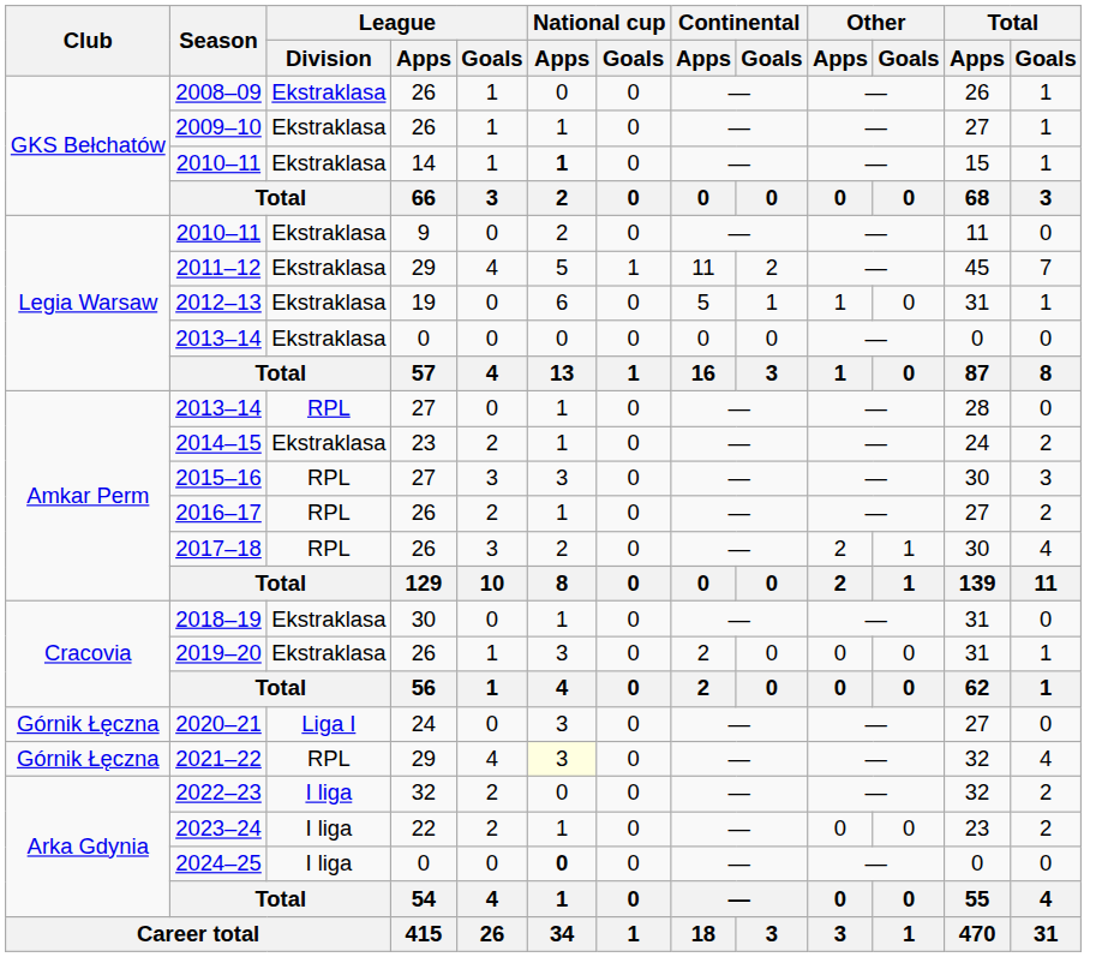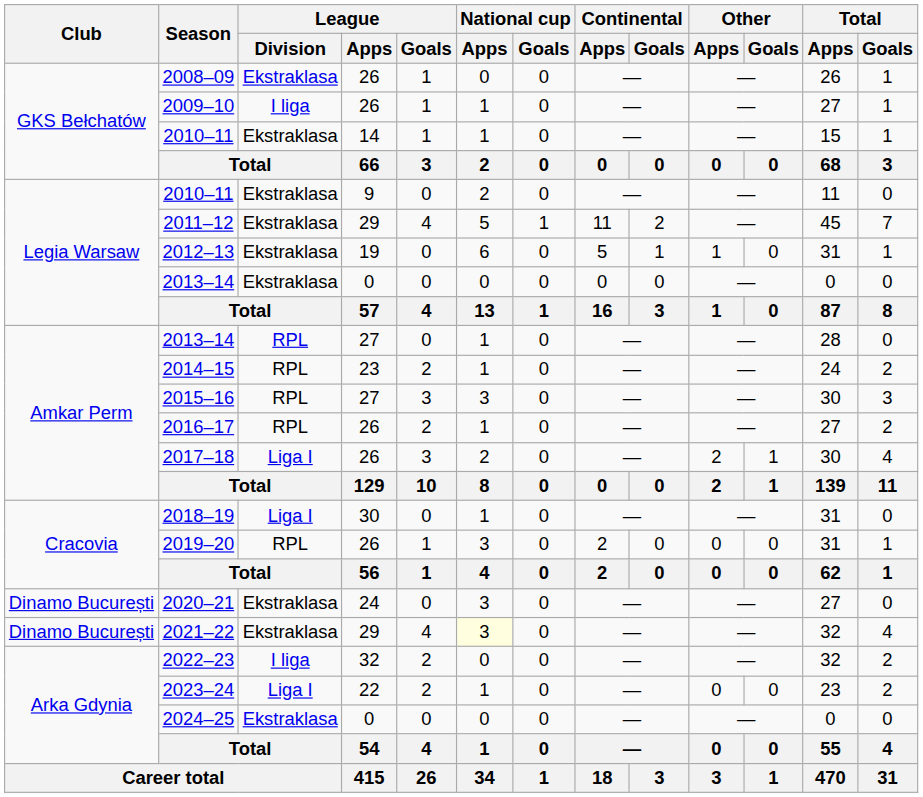2009–10 | League / Division: Ekstraklasa -> I liga
2010–11 / 14 | National cup / Apps: bold -> normal
2014–15 | League / Division: Ekstraklasa -> RPL
2017–18 | League / Division: RPL -> Liga I
2018–19 | League / Division: Ekstraklasa -> Liga I
2019–20 | League / Division: Ekstraklasa -> RPL
2020–21 | Club: Górnik Łęczna -> Dinamo București
2020–21 | League / Division: Liga I -> Ekstraklasa
2021–22 | Club: Górnik Łęczna -> Dinamo București
2021–22 | League / Division: RPL -> Ekstraklasa
2023–24 | League / Division: I liga -> Liga I
2024–25 | League / Division: I liga -> Ekstraklasa
2024–25 | National cup / Apps: bold -> normal
